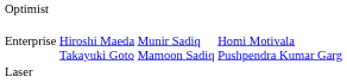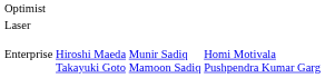rows swapped: Laser <-> Enterprise
